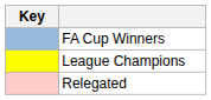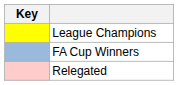rows swapped: League Champions <-> FA Cup Winners
